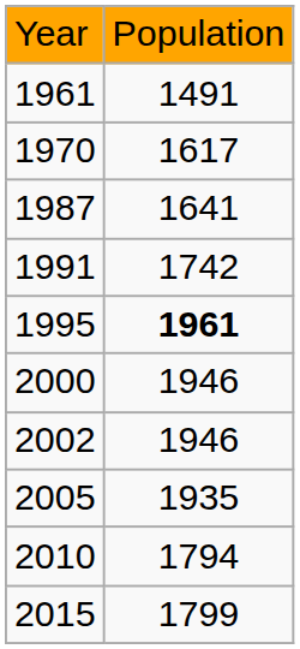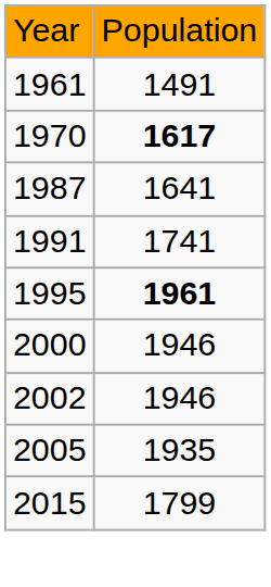1970 | column 2: normal -> bold
1991 | column 2: 1742 -> 1741
- row: 2010 | 1794
